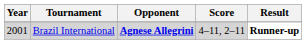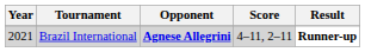Brazil International | Year: 2001 -> 2021
